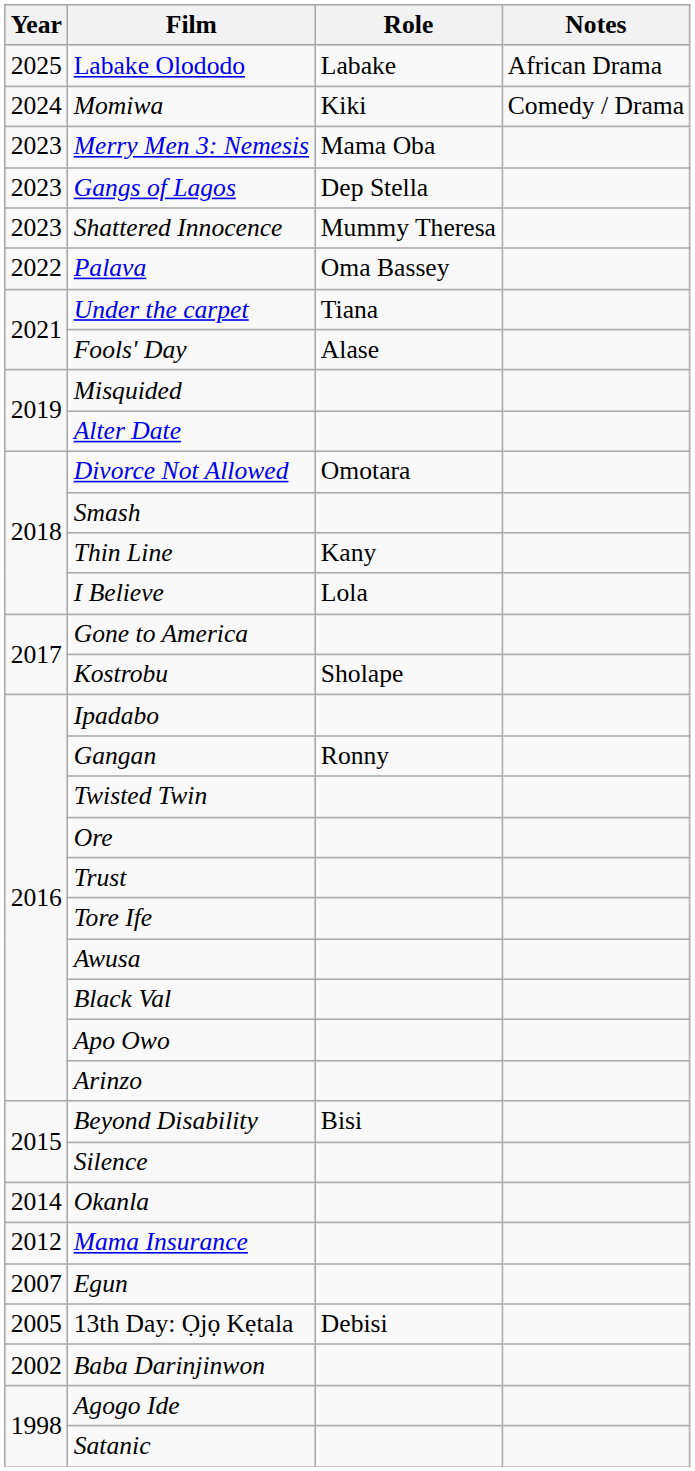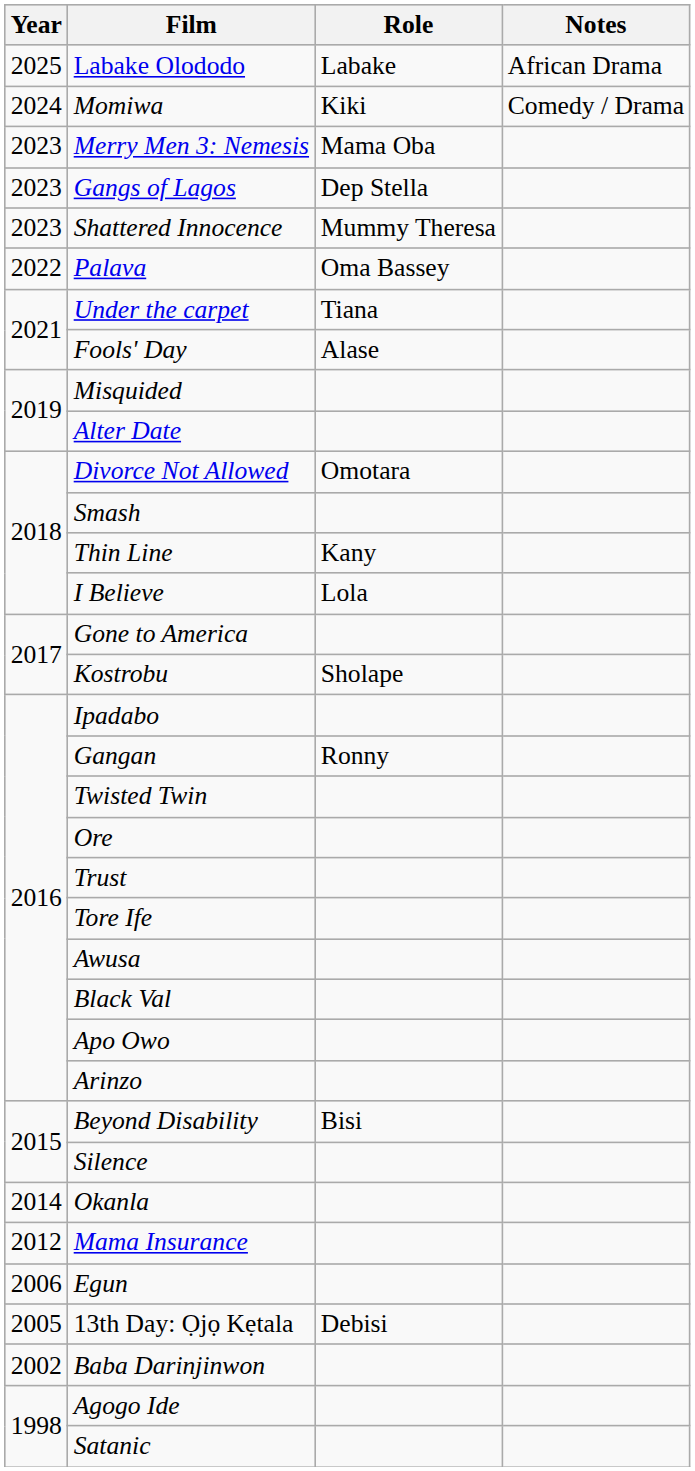Egun | Year: 2007 -> 2006
